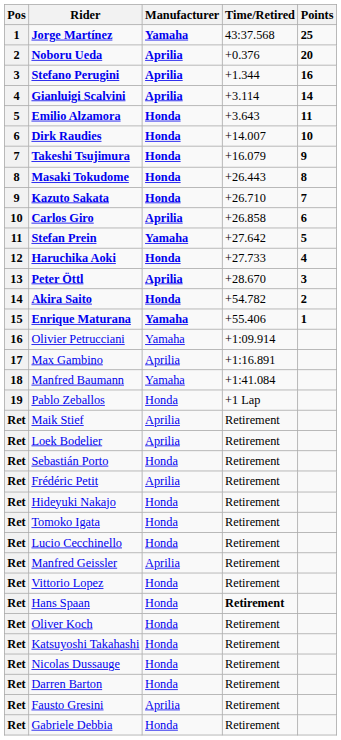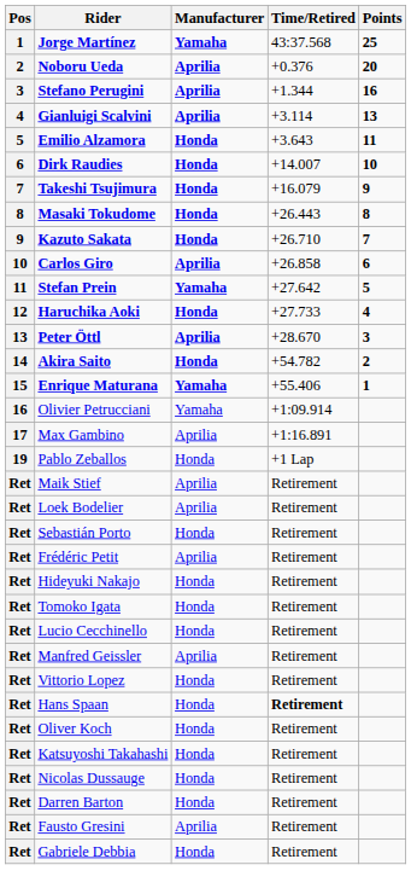Gianluigi Scalvini | Points: 14 -> 13
- row: 18 | Manfred Baumann | Yamaha | +1:41.084
